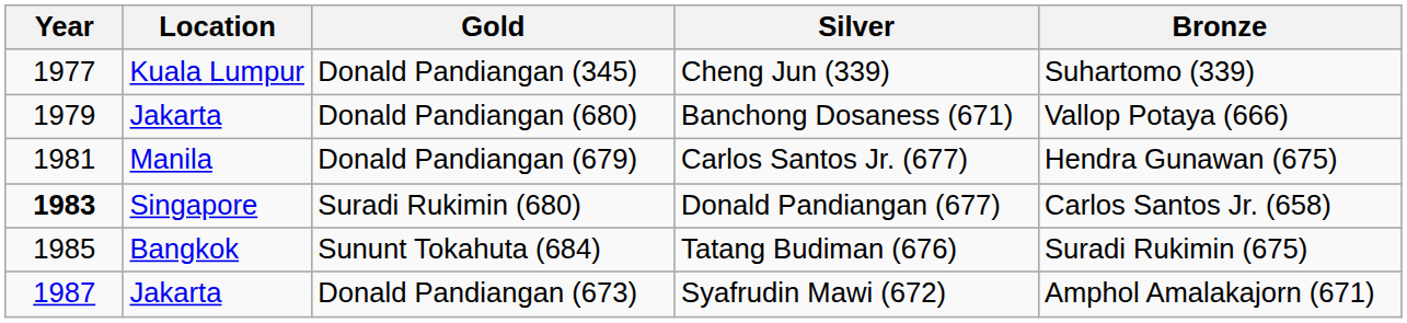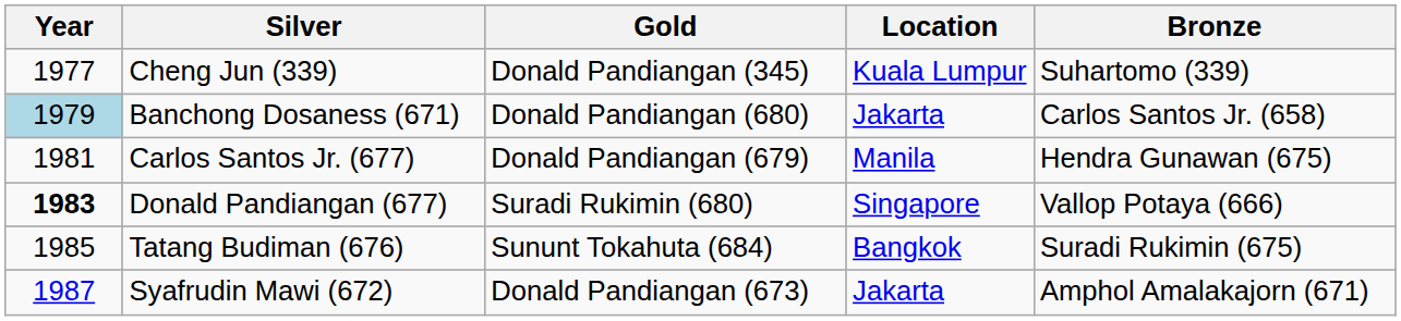columns swapped: Location <-> Silver
Donald Pandiangan (680) | Year: no background -> lightblue background
Donald Pandiangan (680) | Bronze: Vallop Potaya (666) -> Carlos Santos Jr. (658)
Suradi Rukimin (680) | Bronze: Carlos Santos Jr. (658) -> Vallop Potaya (666)
